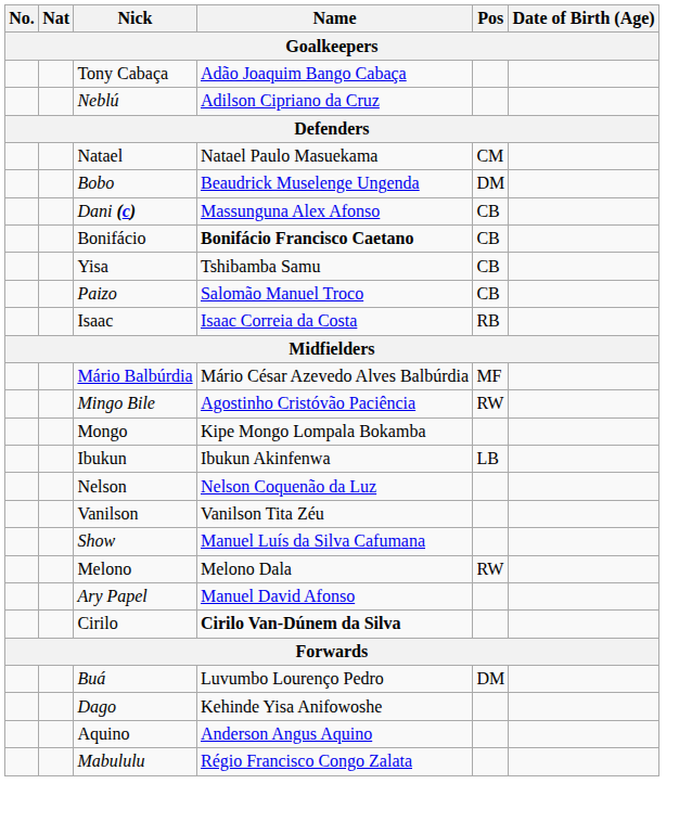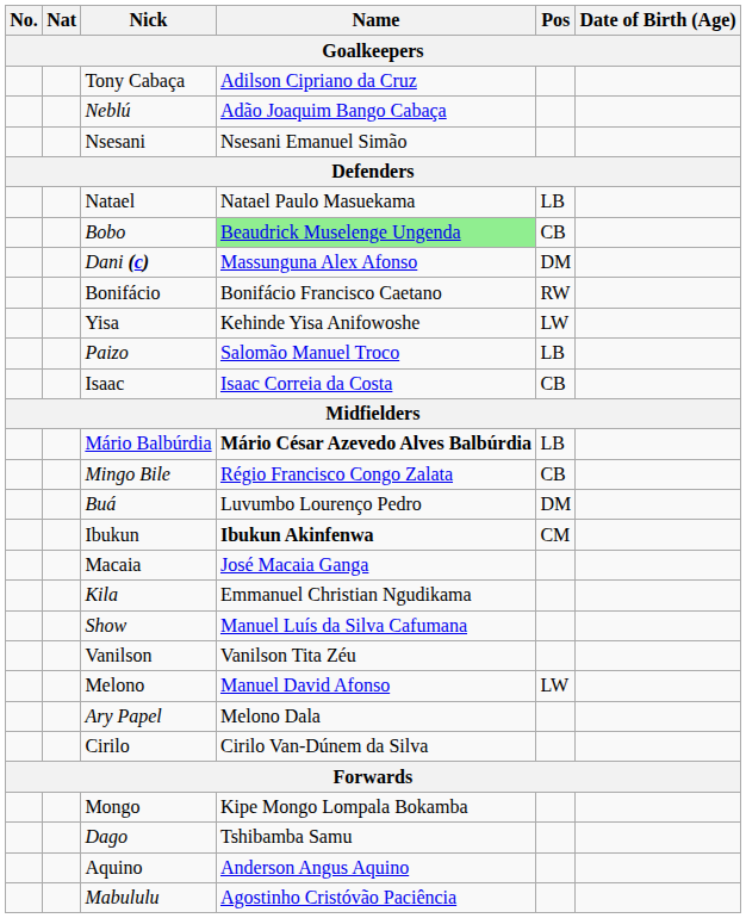Tony Cabaça | Name: Adão Joaquim Bango Cabaça -> Adilson Cipriano da Cruz
Neblú | Name: Adilson Cipriano da Cruz -> Adão Joaquim Bango Cabaça
+ row: Nsesani | Nsesani Emanuel Simão
Natael | Pos: CM -> LB
Bobo | Name: no background -> lightgreen background
Bobo | Pos: DM -> CB
Dani (c) | Pos: CB -> DM
Bonifácio | Name: bold -> normal
Bonifácio | Pos: CB -> RW
Yisa | Name: Tshibamba Samu -> Kehinde Yisa Anifowoshe
Yisa | Pos: CB -> LW
Paizo | Pos: CB -> LB
Isaac | Pos: RB -> CB
Mário Balbúrdia | Name: normal -> bold
Mário Balbúrdia | Pos: MF -> LB
Mingo Bile | Name: Agostinho Cristóvão Paciência -> Régio Francisco Congo Zalata
Mingo Bile | Pos: RW -> CB
rows swapped: Buá <-> Mongo
Ibukun | Name: normal -> bold
Ibukun | Pos: LB -> CM
- row: Nelson | Nelson Coquenão da Luz
+ row: Macaia | José Macaia Ganga
+ row: Kila | Emmanuel Christian Ngudikama
rows swapped: Show <-> Vanilson
Melono | Name: Melono Dala -> Manuel David Afonso
Melono | Pos: RW -> LW
Ary Papel | Name: Manuel David Afonso -> Melono Dala
Cirilo | Name: bold -> normal
Dago | Name: Kehinde Yisa Anifowoshe -> Tshibamba Samu
Mabululu | Name: Régio Francisco Congo Zalata -> Agostinho Cristóvão Paciência
